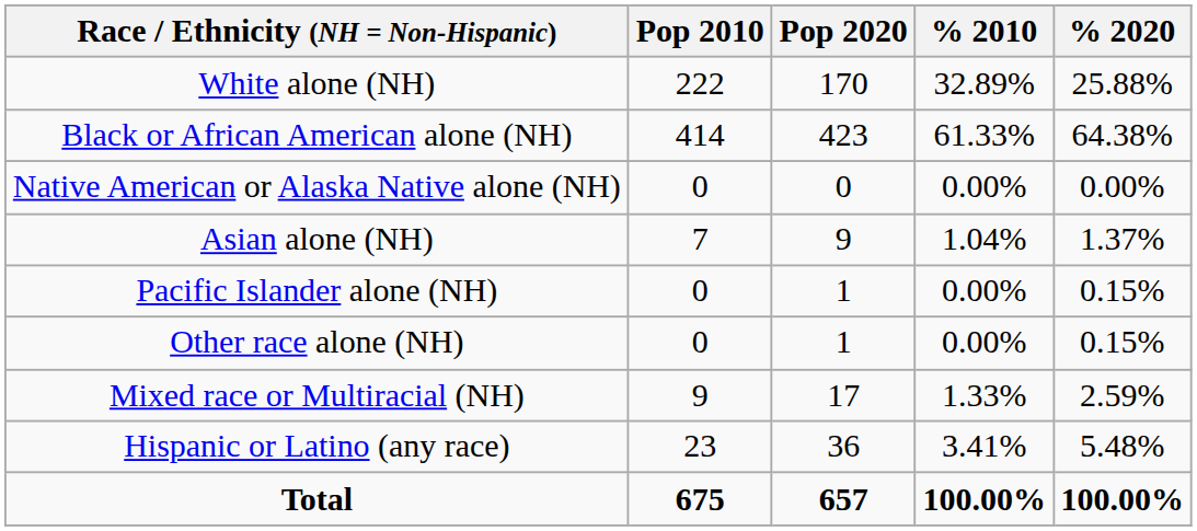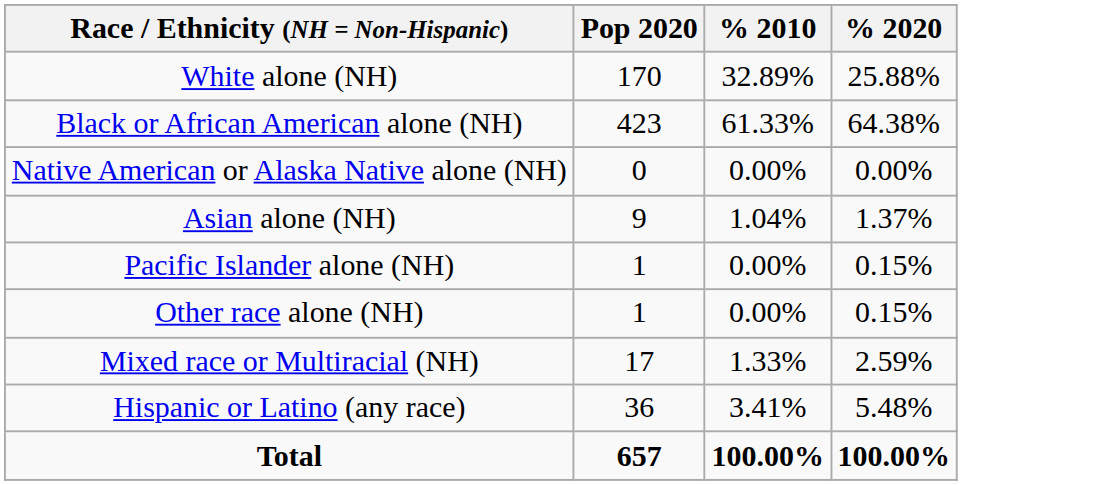- column: Pop 2010 | 222 | 414 | 0 | 7 | 0 | 0 | 9 | 23 | 675
